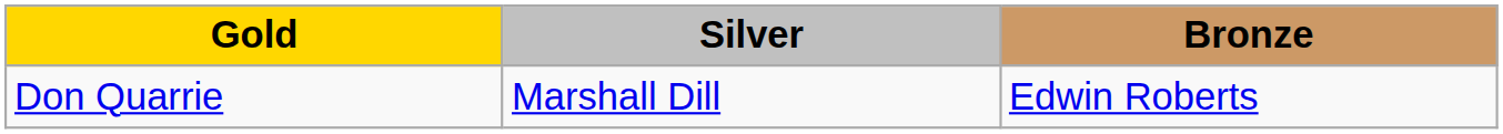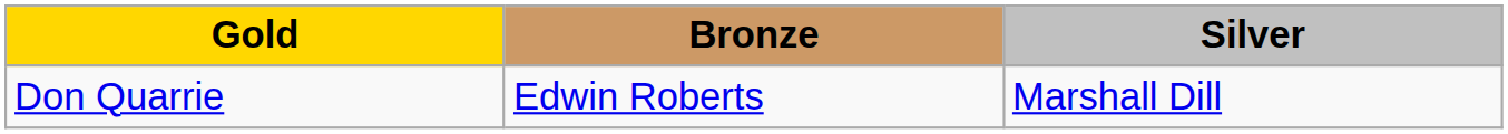columns swapped: Silver <-> Bronze
